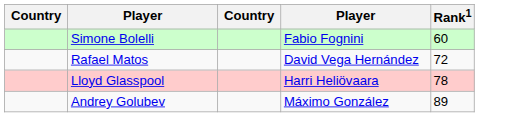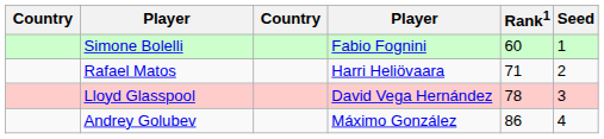+ column: Seed | 1 | 2 | 3 | 4
Rafael Matos | column 4: David Vega Hernández -> Harri Heliövaara
Rafael Matos | Rank1: 72 -> 71
Lloyd Glasspool | column 4: Harri Heliövaara -> David Vega Hernández
Andrey Golubev | Rank1: 89 -> 86
